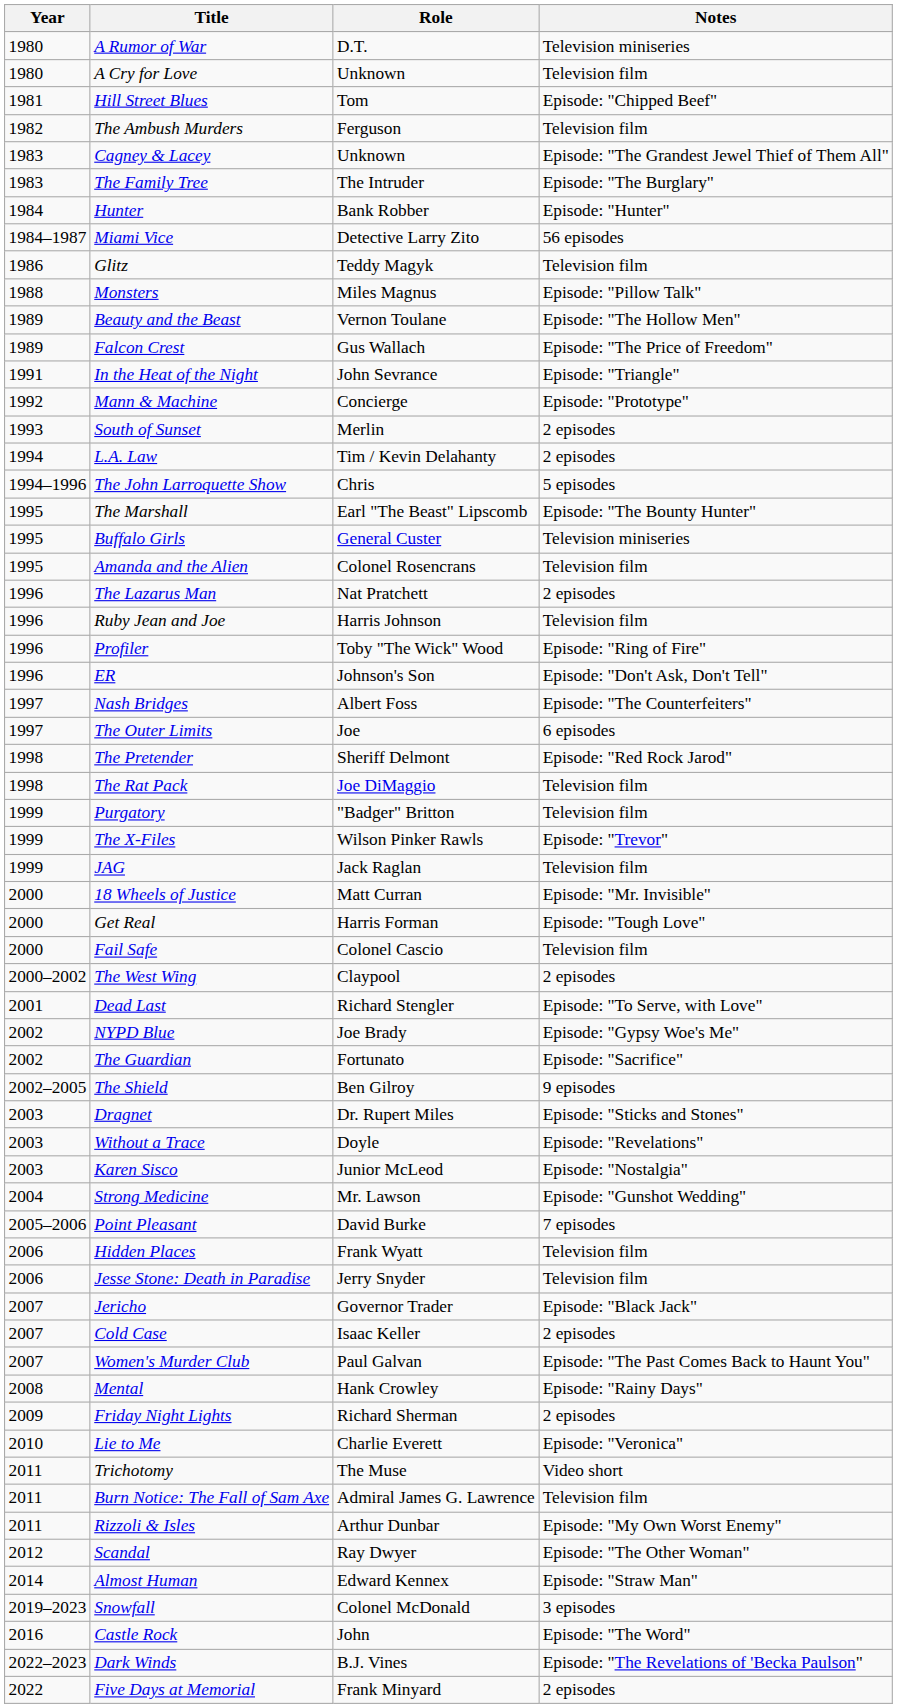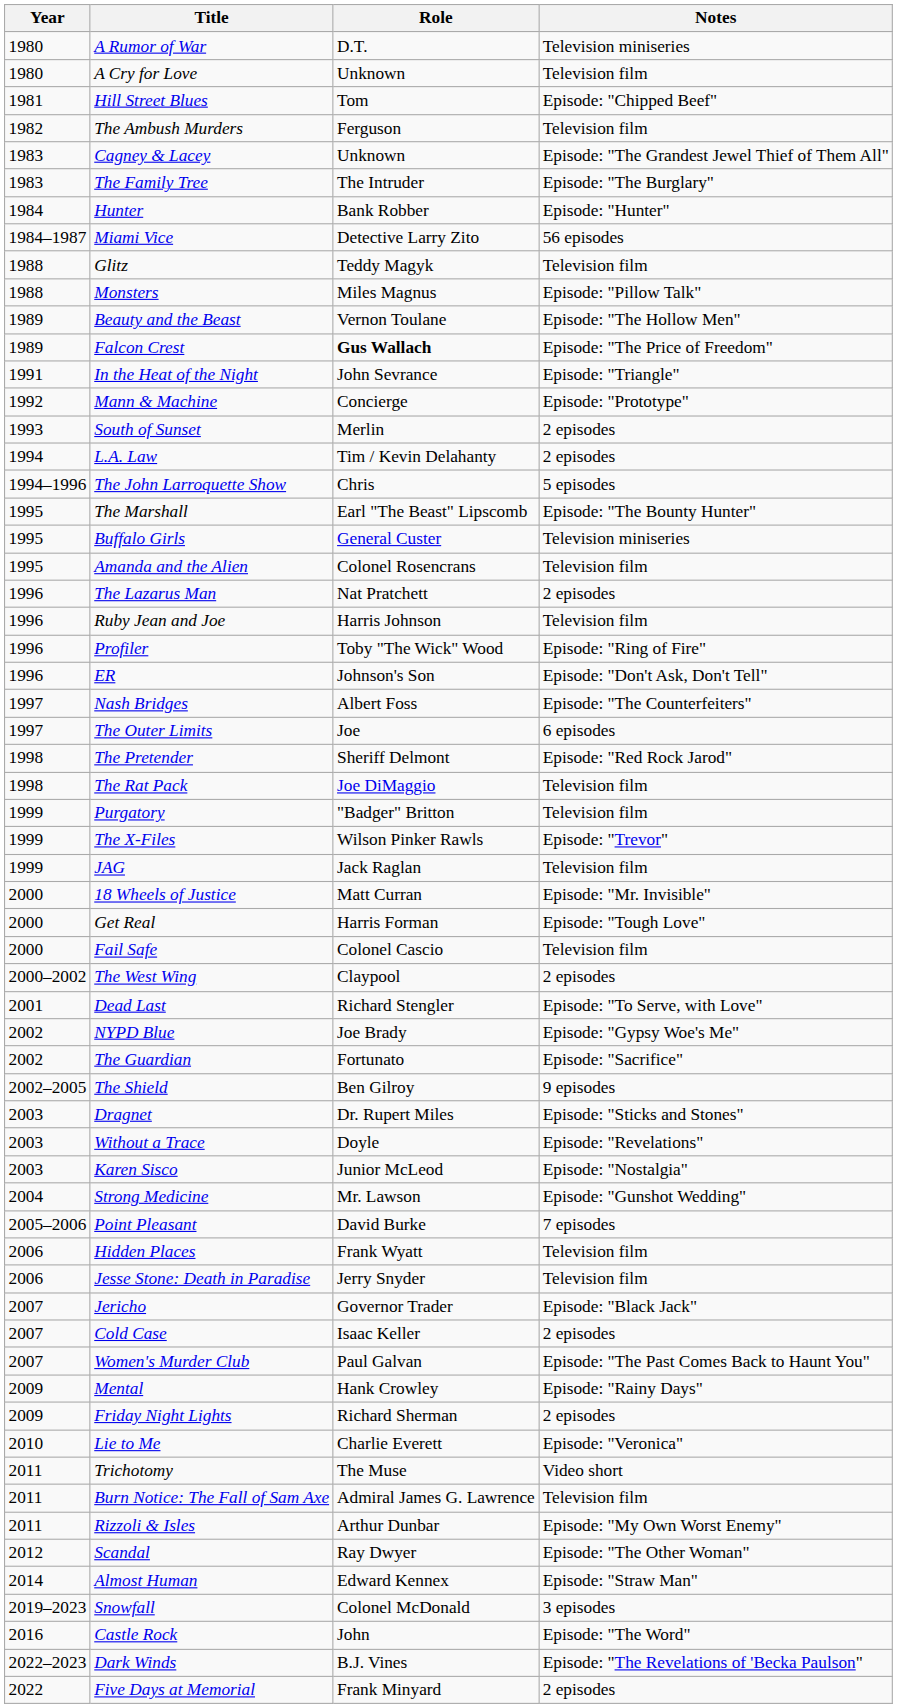Glitz | Year: 1986 -> 1988
Falcon Crest | Role: normal -> bold
Mental | Year: 2008 -> 2009
